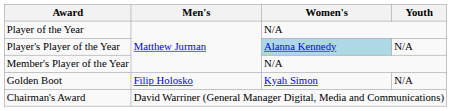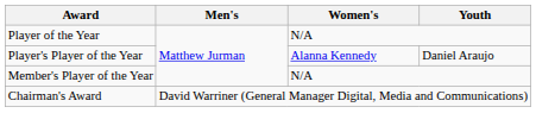Player's Player of the Year | Women's: lightblue background -> no background
Player's Player of the Year | Youth: N/A -> Daniel Araujo
- row: Golden Boot | Filip Holosko | Kyah Simon | N/A
